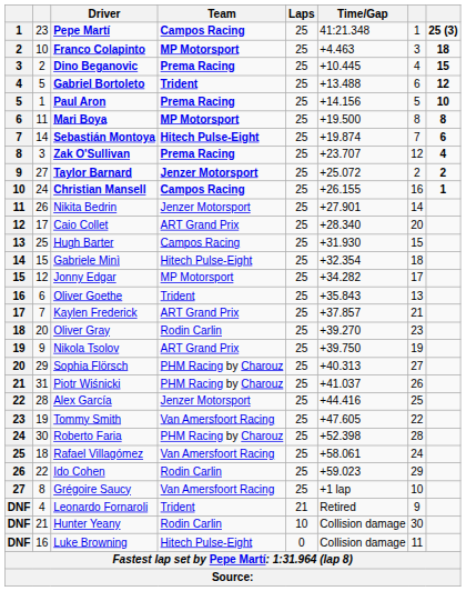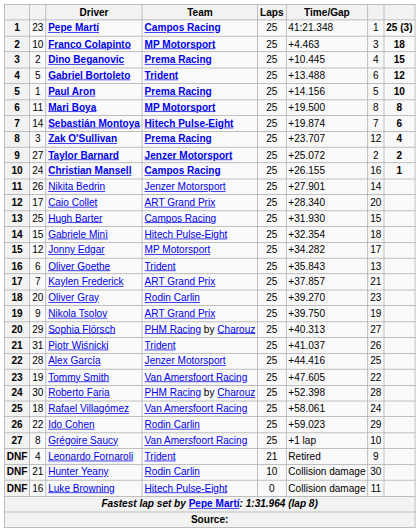Piotr Wiśnicki | Team: PHM Racing by Charouz -> Trident
